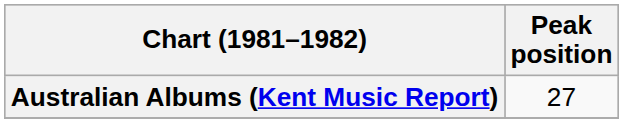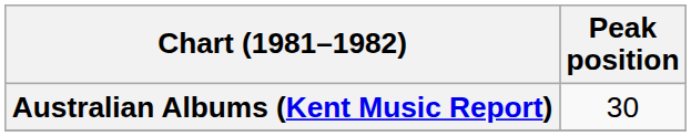Australian Albums (Kent Music Report) | Peak position: 27 -> 30
